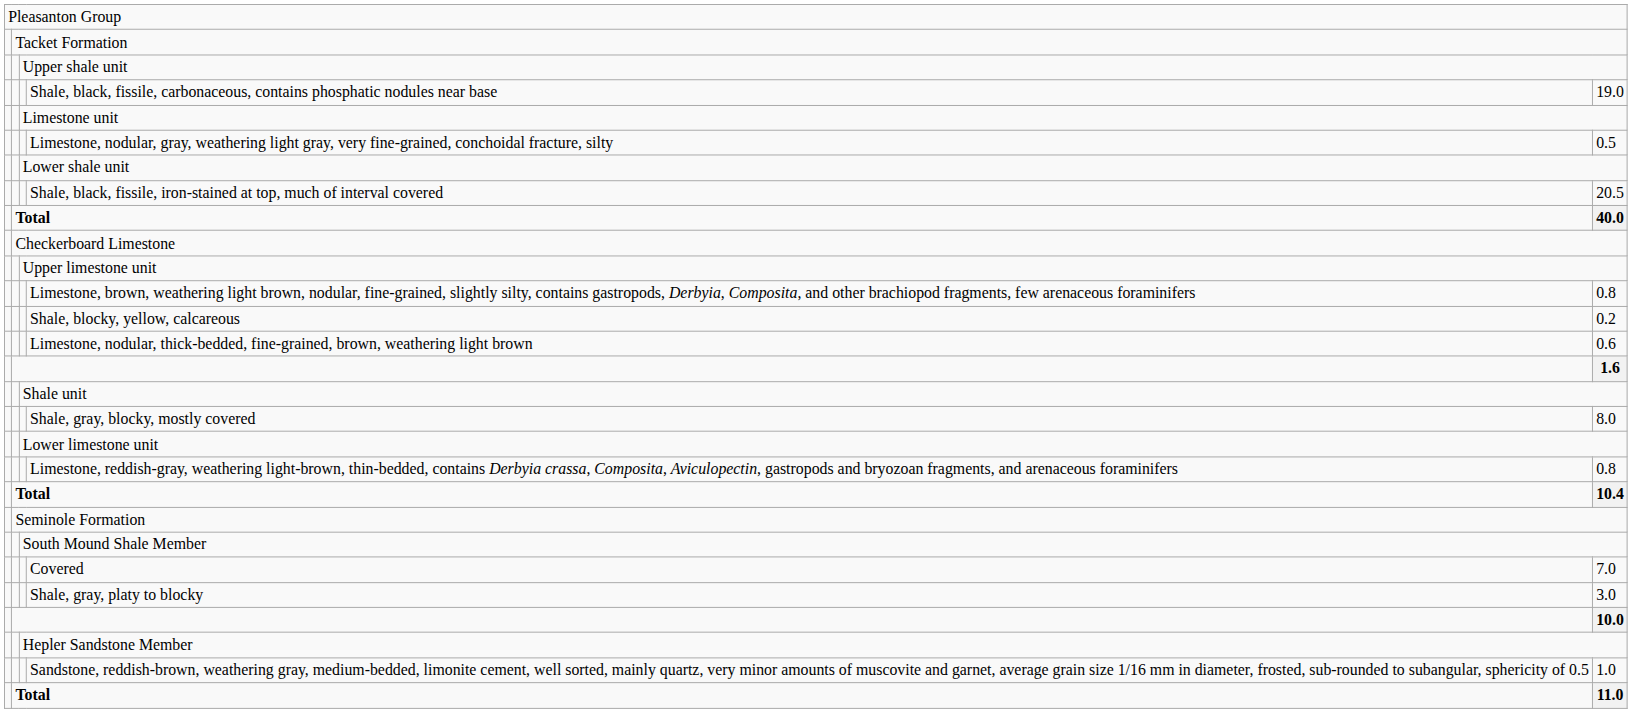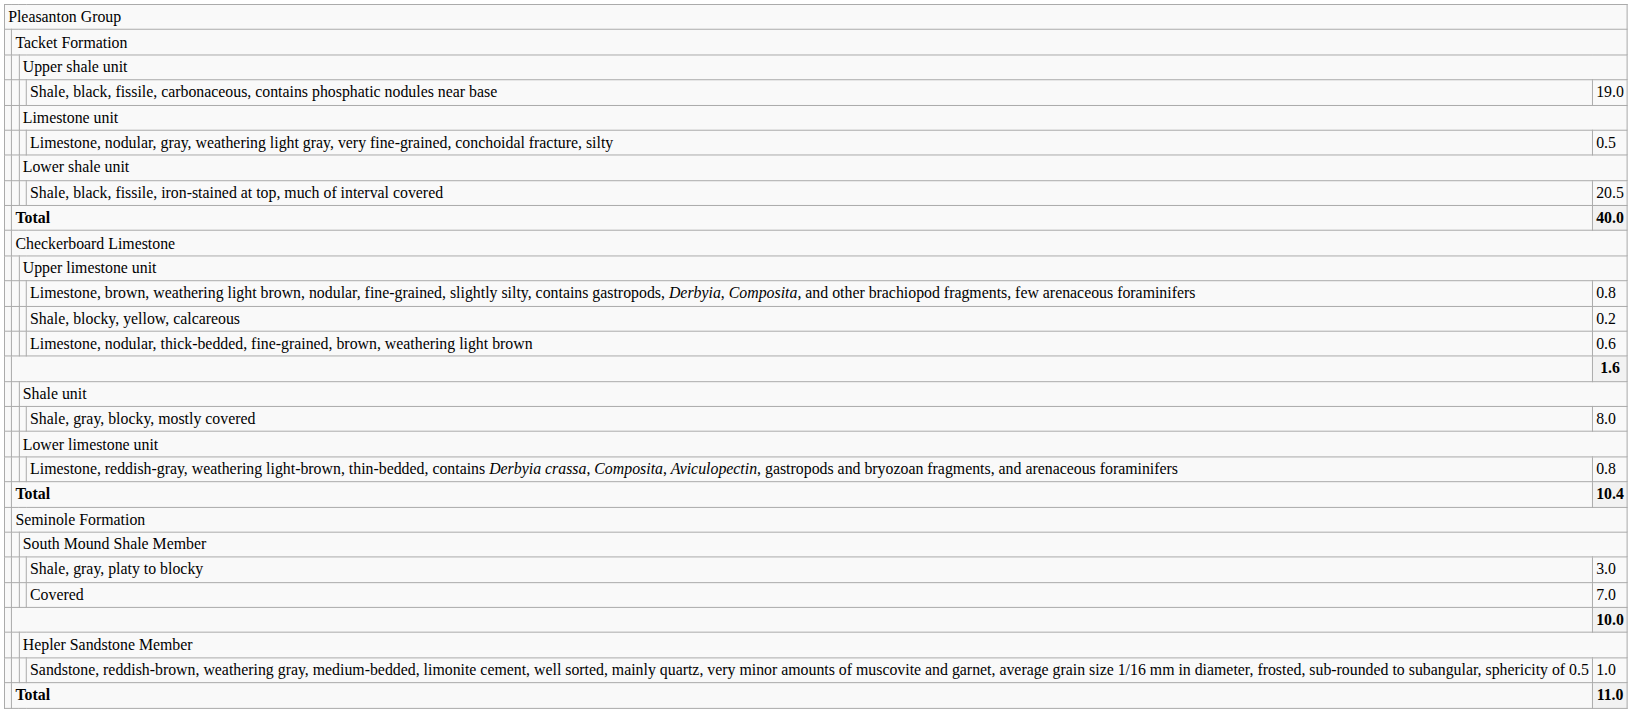rows swapped: Shale, gray, platy to blocky <-> Covered
